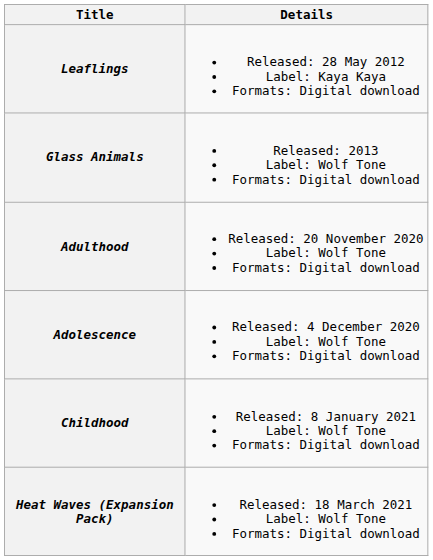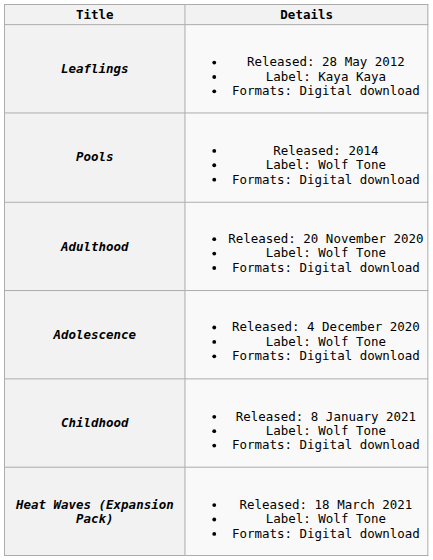- row: Glass Animals | Released: 2013 Label: Wolf Tone Formats: Digital download
+ row: Pools | Released: 2014 Label: Wolf Tone Formats: Digital download
